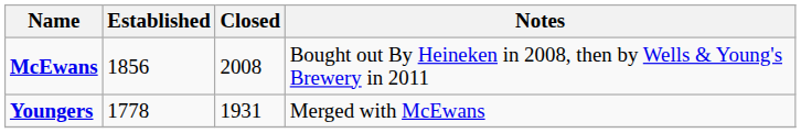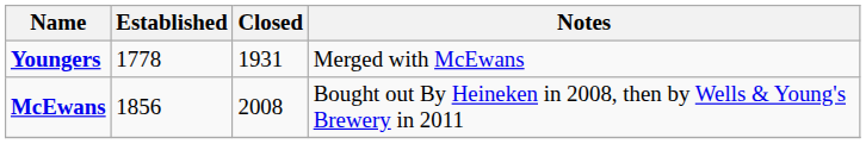rows swapped: McEwans <-> Youngers
